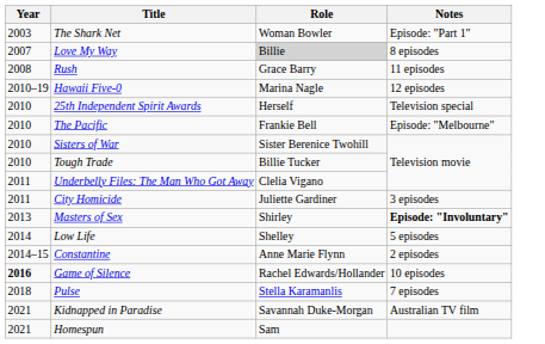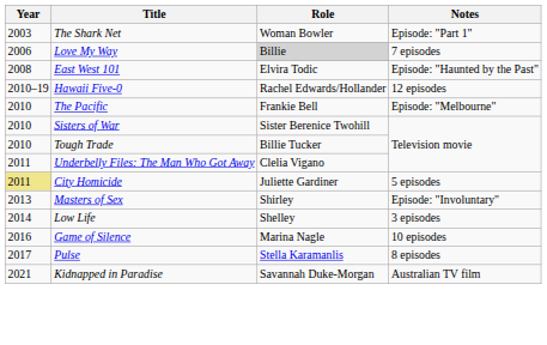Love My Way | Year: 2007 -> 2006
Love My Way | Notes: 8 episodes -> 7 episodes
+ row: 2008 | East West 101 | Elvira Todic | Episode: "Haunted by the Past"
- row: 2008 | Rush | Grace Barry | 11 episodes
Hawaii Five-0 | Role: Marina Nagle -> Rachel Edwards/Hollander
- row: 2010 | 25th Independent Spirit Awards | Herself | Television special
City Homicide | Year: no background -> khaki background
City Homicide | Notes: 3 episodes -> 5 episodes
Masters of Sex | Notes: bold -> normal
Low Life | Notes: 5 episodes -> 3 episodes
- row: 2014–15 | Constantine | Anne Marie Flynn | 2 episodes
Game of Silence | Year: bold -> normal
Game of Silence | Role: Rachel Edwards/Hollander -> Marina Nagle
Pulse | Year: 2018 -> 2017
Pulse | Notes: 7 episodes -> 8 episodes
- row: 2021 | Homespun | Sam
